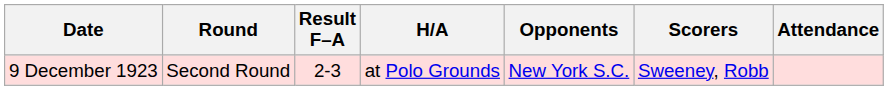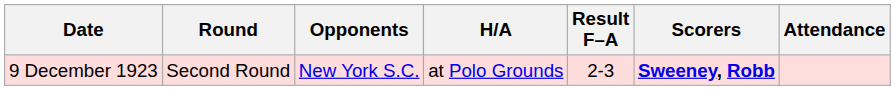columns swapped: Opponents <-> Result F–A
9 December 1923 | Scorers: normal -> bold
